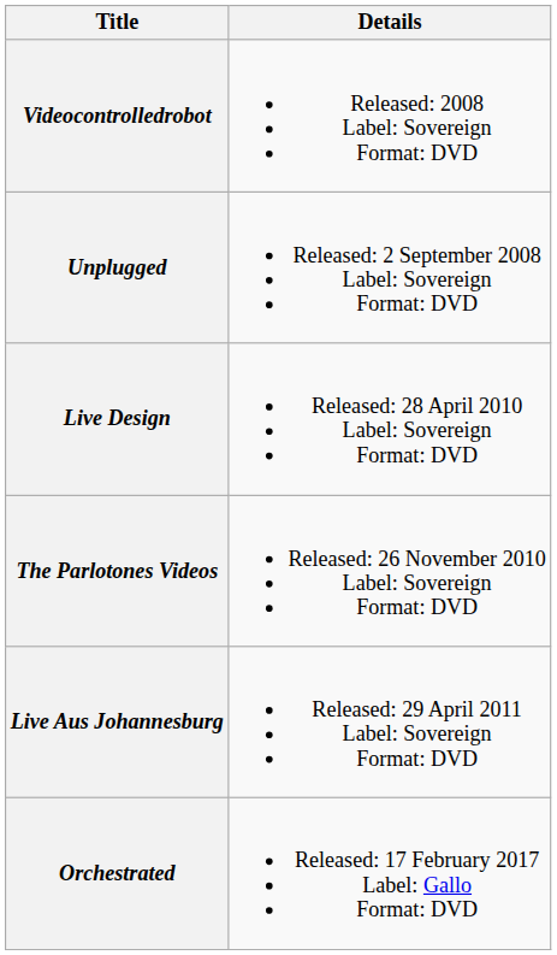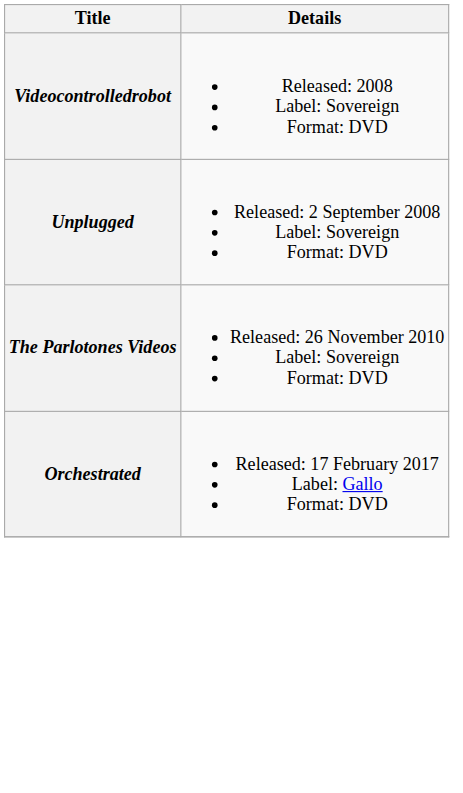- row: Live Design | Released: 28 April 2010 Label: Sovereign Format: DVD
- row: Live Aus Johannesburg | Released: 29 April 2011 Label: Sovereign Format: DVD
